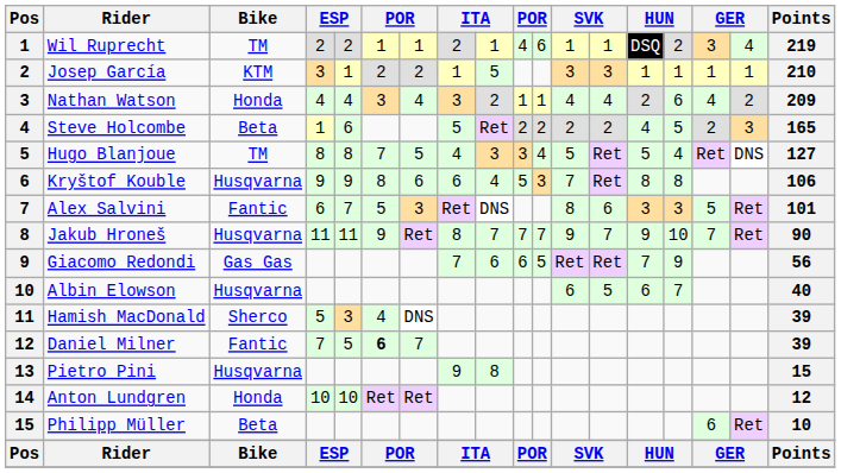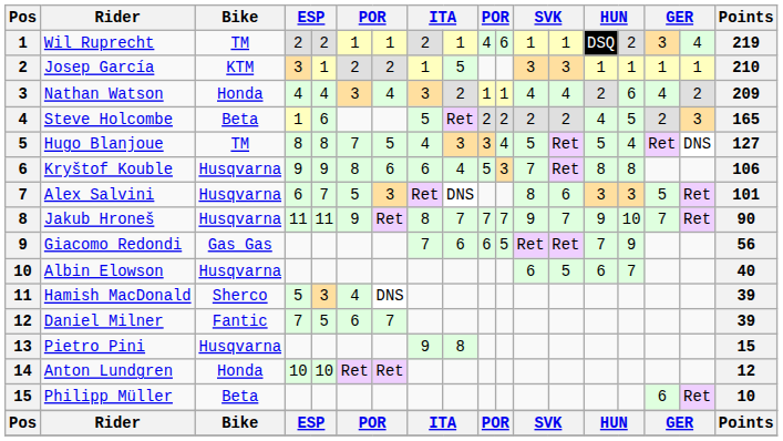Alex Salvini | Bike: Fantic -> Husqvarna
Daniel Milner | column 6: bold -> normal
